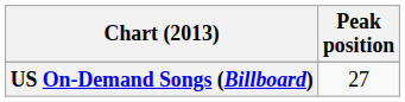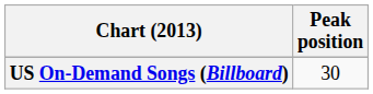US On-Demand Songs (Billboard) | Peak position: 27 -> 30
